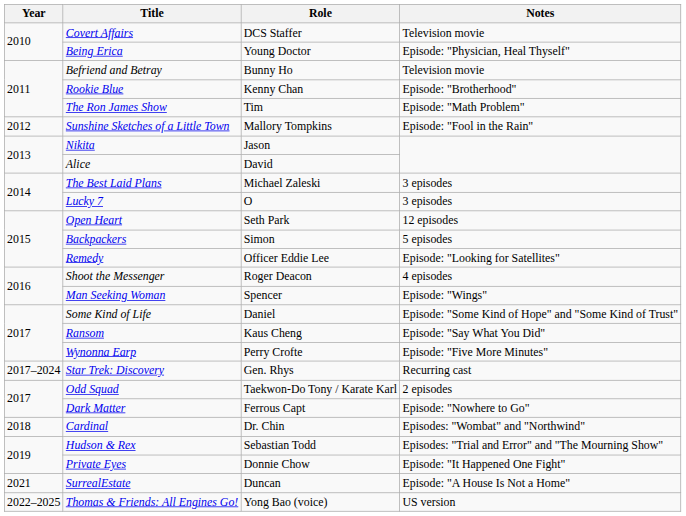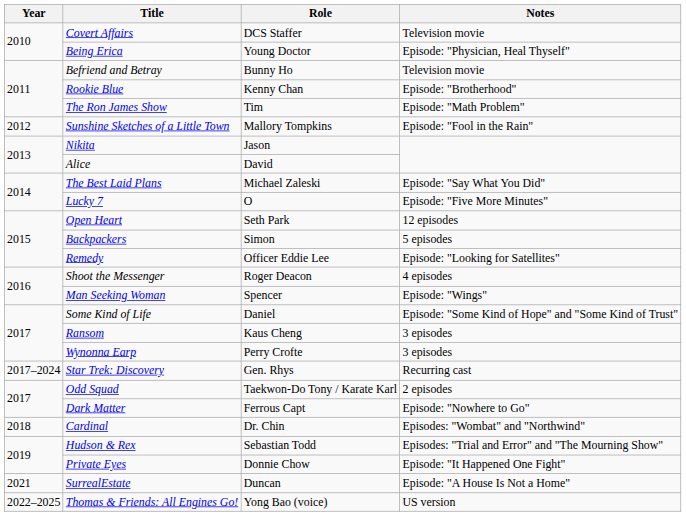The Best Laid Plans | Notes: 3 episodes -> Episode: "Say What You Did"
Lucky 7 | Notes: 3 episodes -> Episode: "Five More Minutes"
Ransom | Notes: Episode: "Say What You Did" -> 3 episodes
Wynonna Earp | Notes: Episode: "Five More Minutes" -> 3 episodes
